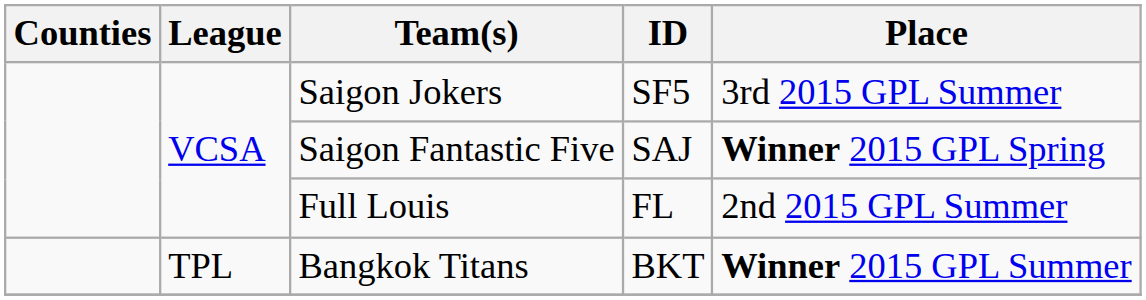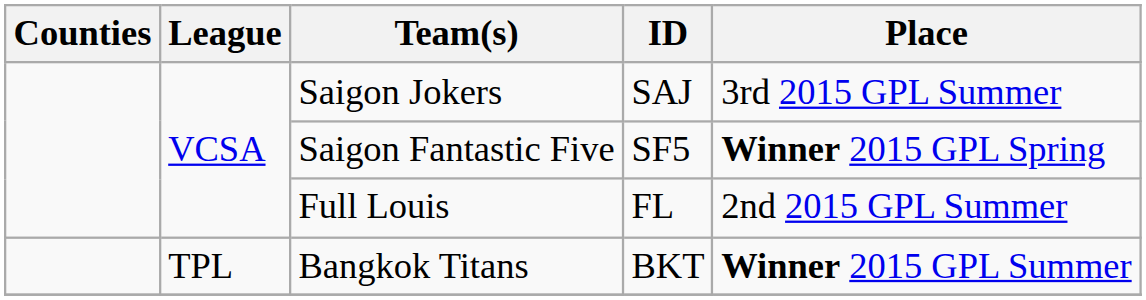Saigon Jokers | ID: SF5 -> SAJ
Saigon Fantastic Five | ID: SAJ -> SF5
